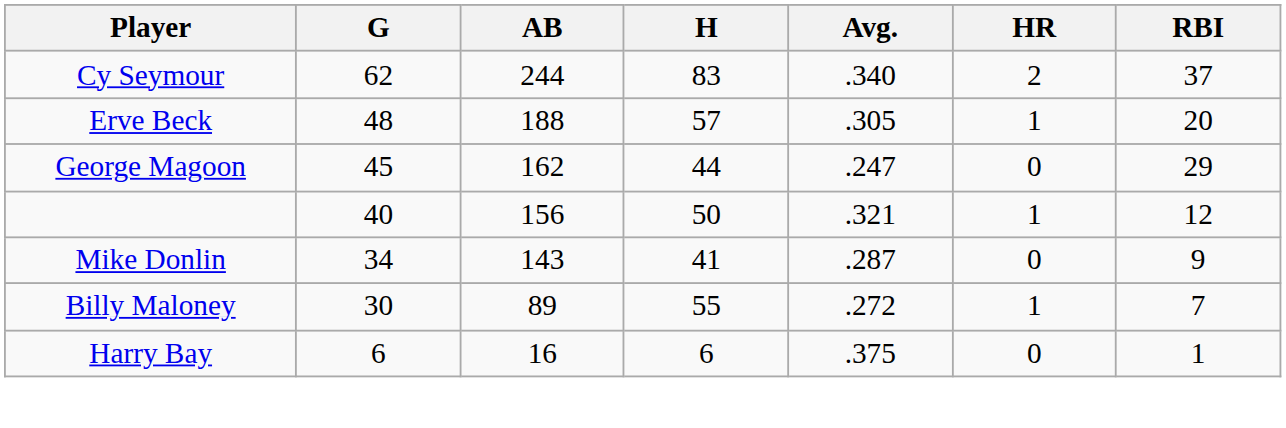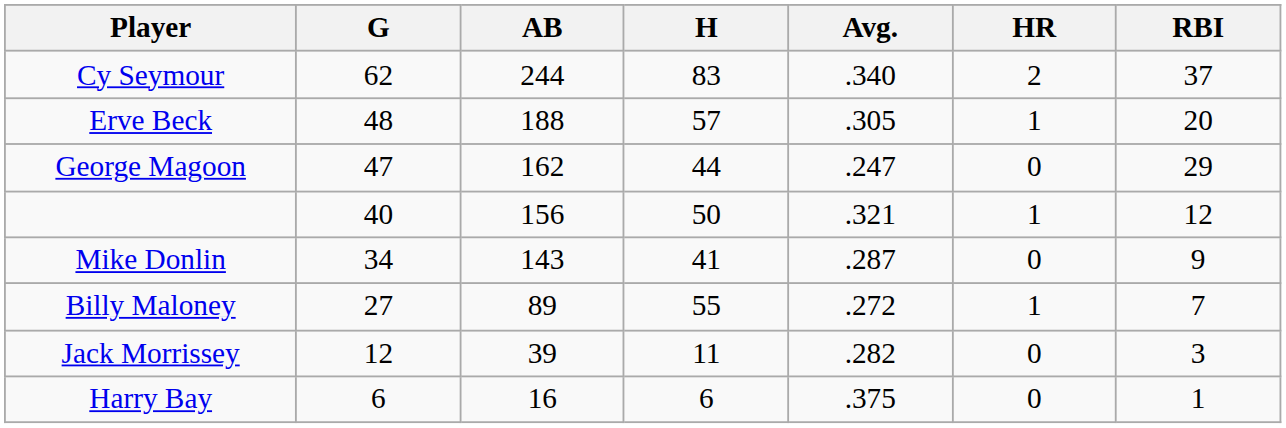George Magoon | G: 45 -> 47
Billy Maloney | G: 30 -> 27
+ row: Jack Morrissey | 12 | 39 | 11 | .282 | 0 | 3
